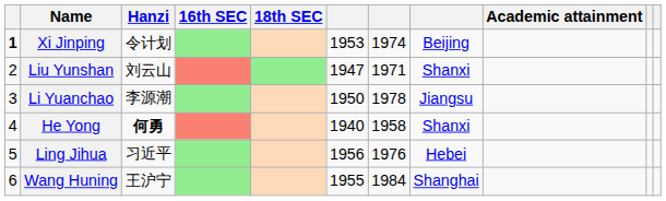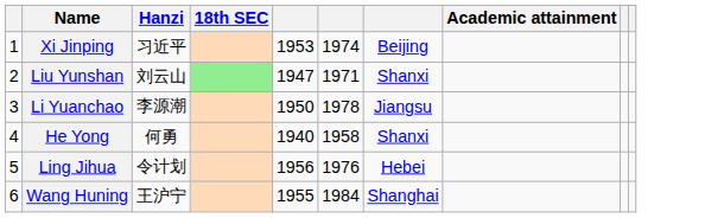- column: 16th SEC
Xi Jinping | column 1: bold -> normal
Xi Jinping | Hanzi: 令计划 -> 习近平
He Yong | Hanzi: bold -> normal
Ling Jihua | Hanzi: 习近平 -> 令计划
